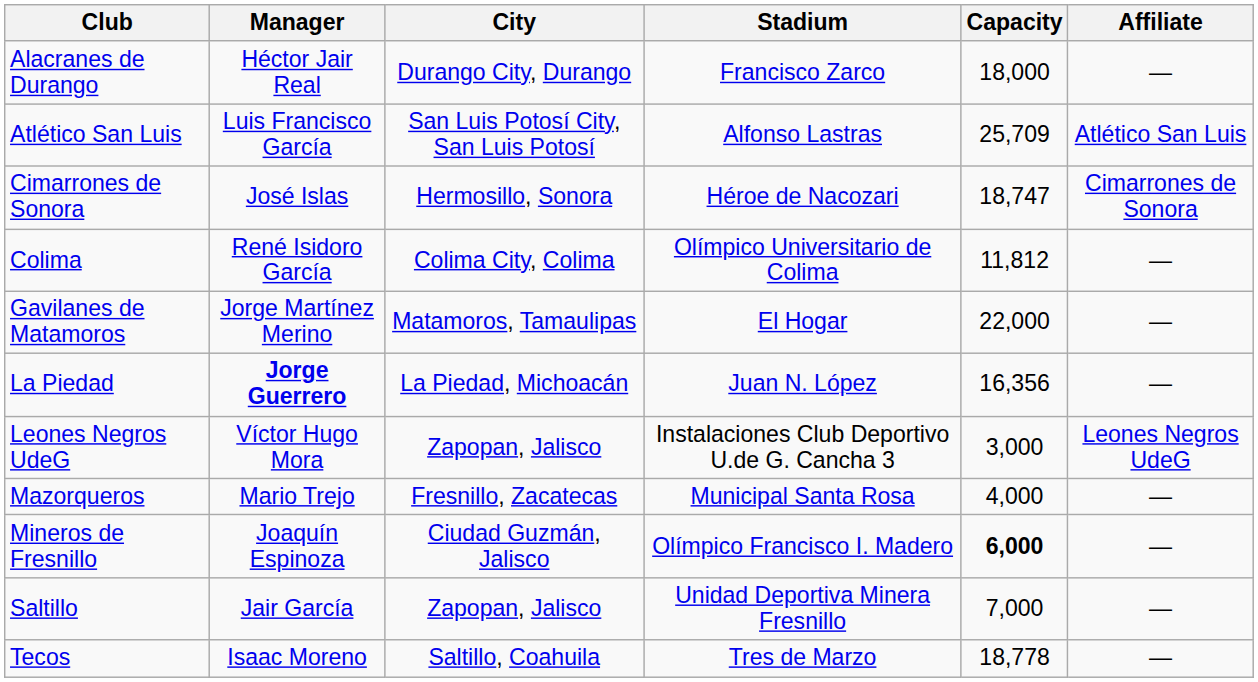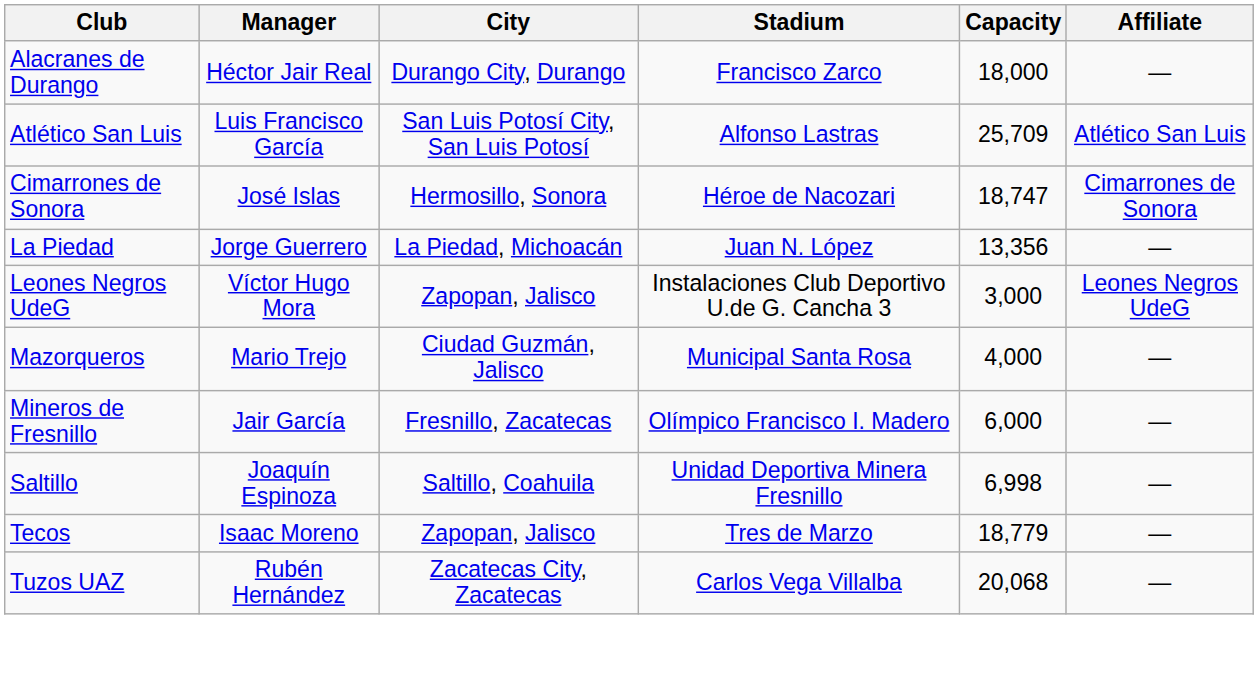- row: Colima | René Isidoro García | Colima City, Colima | Olímpico Universitario de Colima | 11,812 | —
- row: Gavilanes de Matamoros | Jorge Martínez Merino | Matamoros, Tamaulipas | El Hogar | 22,000 | —
La Piedad | Manager: bold -> normal
La Piedad | Capacity: 16,356 -> 13,356
Mazorqueros | City: Fresnillo, Zacatecas -> Ciudad Guzmán, Jalisco
Mineros de Fresnillo | Manager: Joaquín Espinoza -> Jair García
Mineros de Fresnillo | City: Ciudad Guzmán, Jalisco -> Fresnillo, Zacatecas
Mineros de Fresnillo | Capacity: bold -> normal
Saltillo | Manager: Jair García -> Joaquín Espinoza
Saltillo | City: Zapopan, Jalisco -> Saltillo, Coahuila
Saltillo | Capacity: 7,000 -> 6,998
Tecos | City: Saltillo, Coahuila -> Zapopan, Jalisco
Tecos | Capacity: 18,778 -> 18,779
+ row: Tuzos UAZ | Rubén Hernández | Zacatecas City, Zacatecas | Carlos Vega Villalba | 20,068 | —
